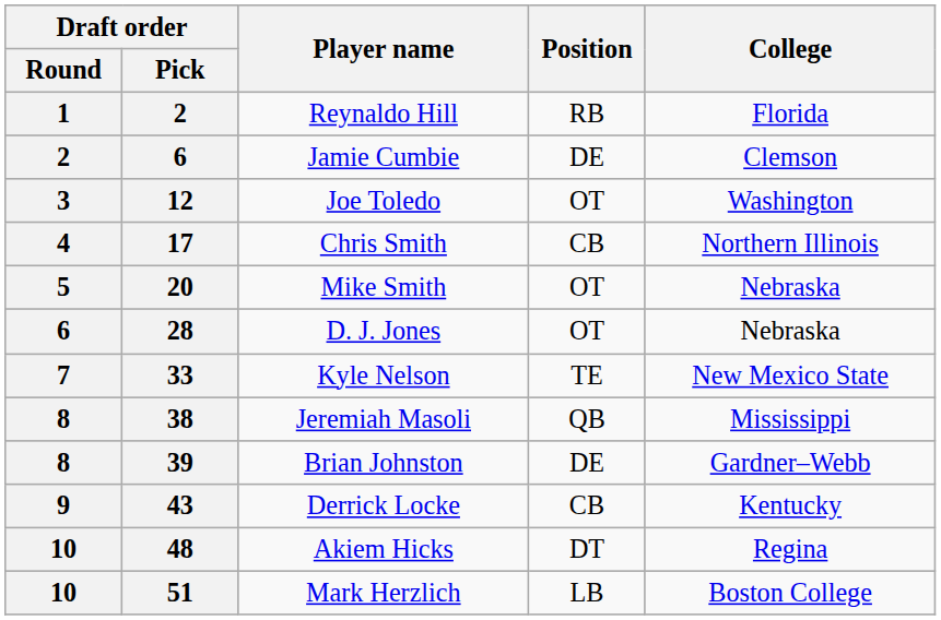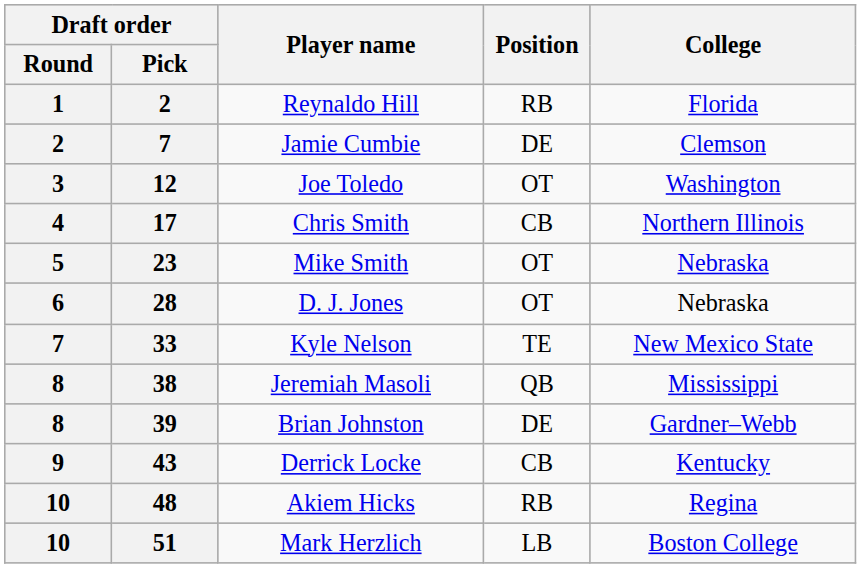Jamie Cumbie | Draft order / Pick: 6 -> 7
Mike Smith | Draft order / Pick: 20 -> 23
Akiem Hicks | Position: DT -> RB
